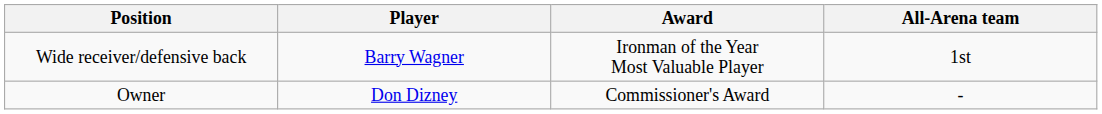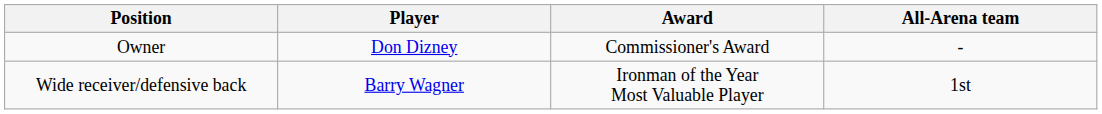rows swapped: Wide receiver/defensive back <-> Owner
